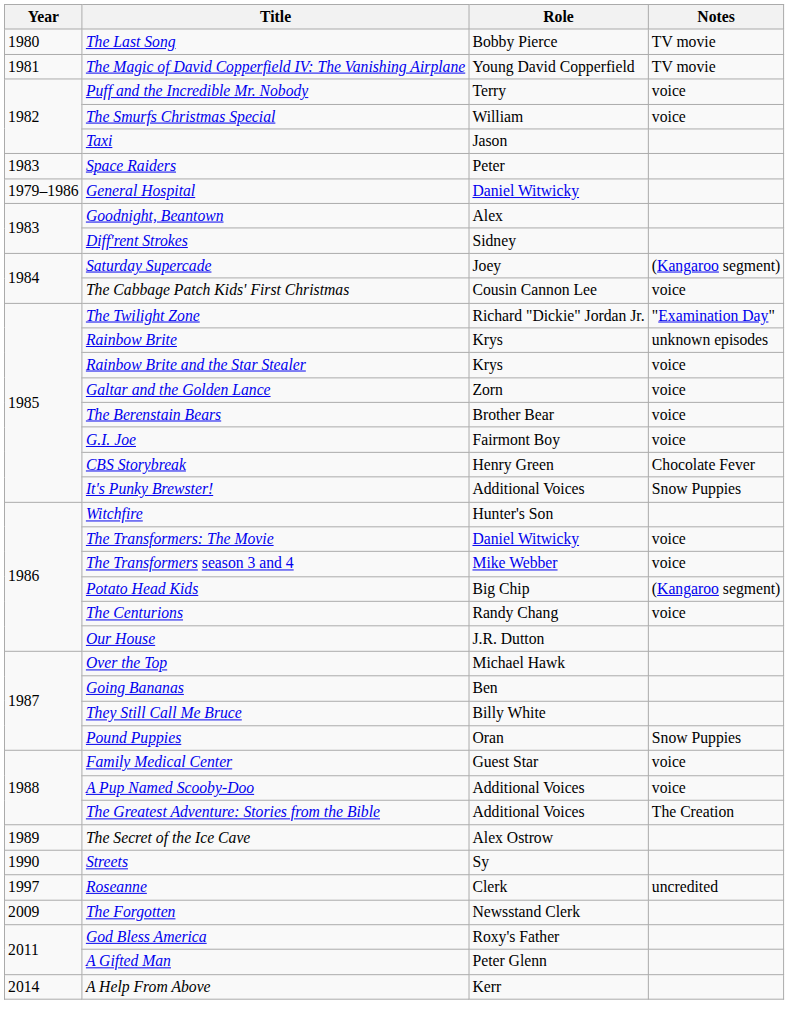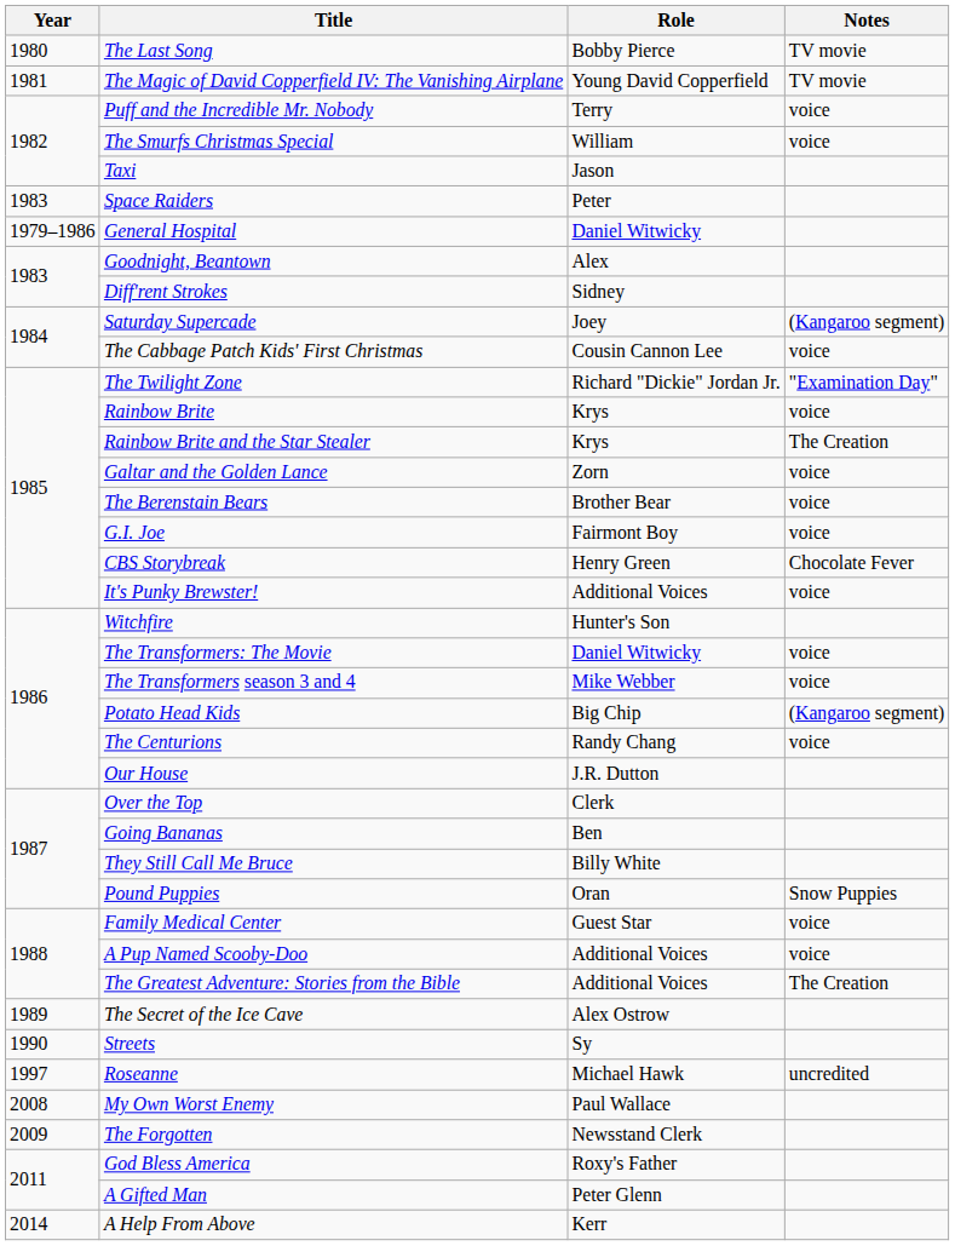Rainbow Brite | Notes: unknown episodes -> voice
Rainbow Brite and the Star Stealer | Notes: voice -> The Creation
It's Punky Brewster! | Notes: Snow Puppies -> voice
Over the Top | Role: Michael Hawk -> Clerk
Roseanne | Role: Clerk -> Michael Hawk
+ row: 2008 | My Own Worst Enemy | Paul Wallace
